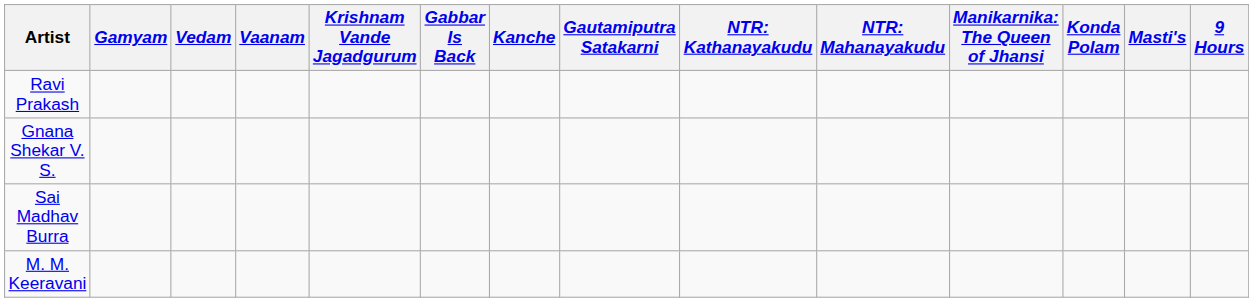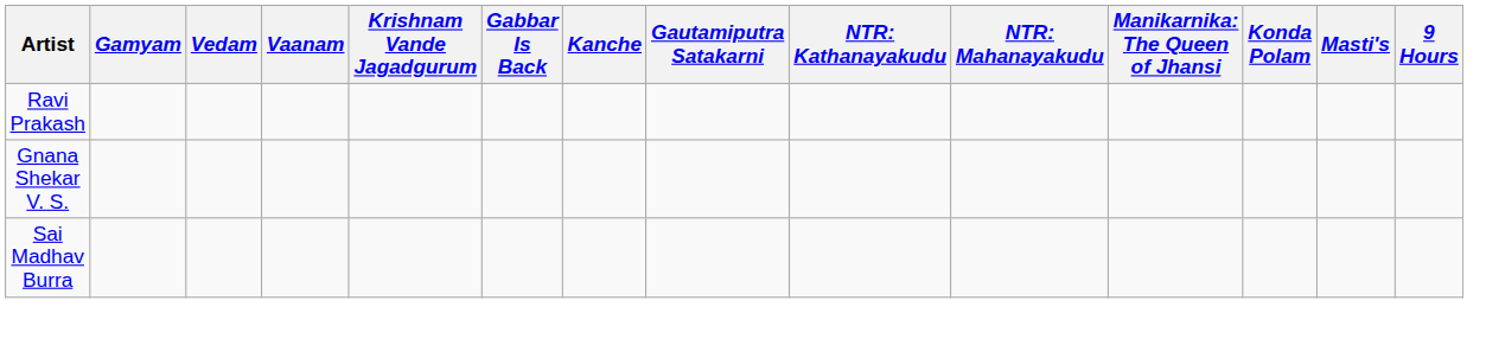- row: M. M. Keeravani
